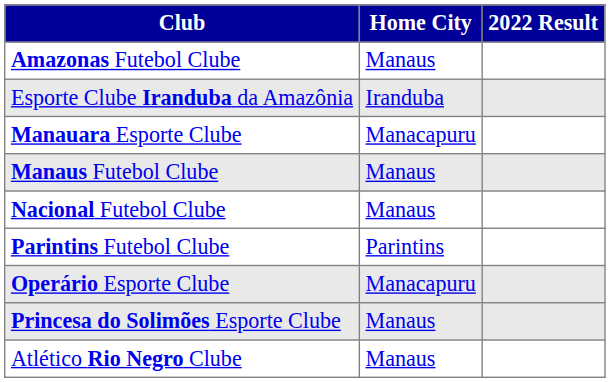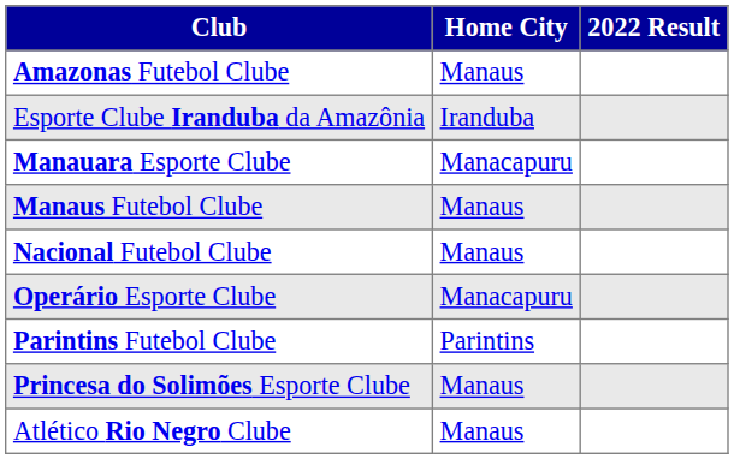rows swapped: Operário Esporte Clube <-> Parintins Futebol Clube
